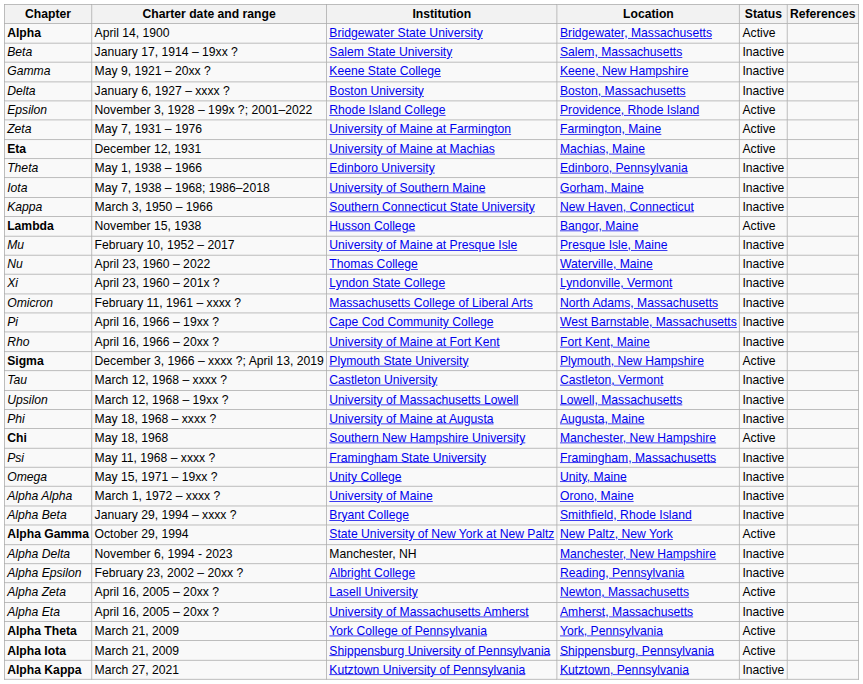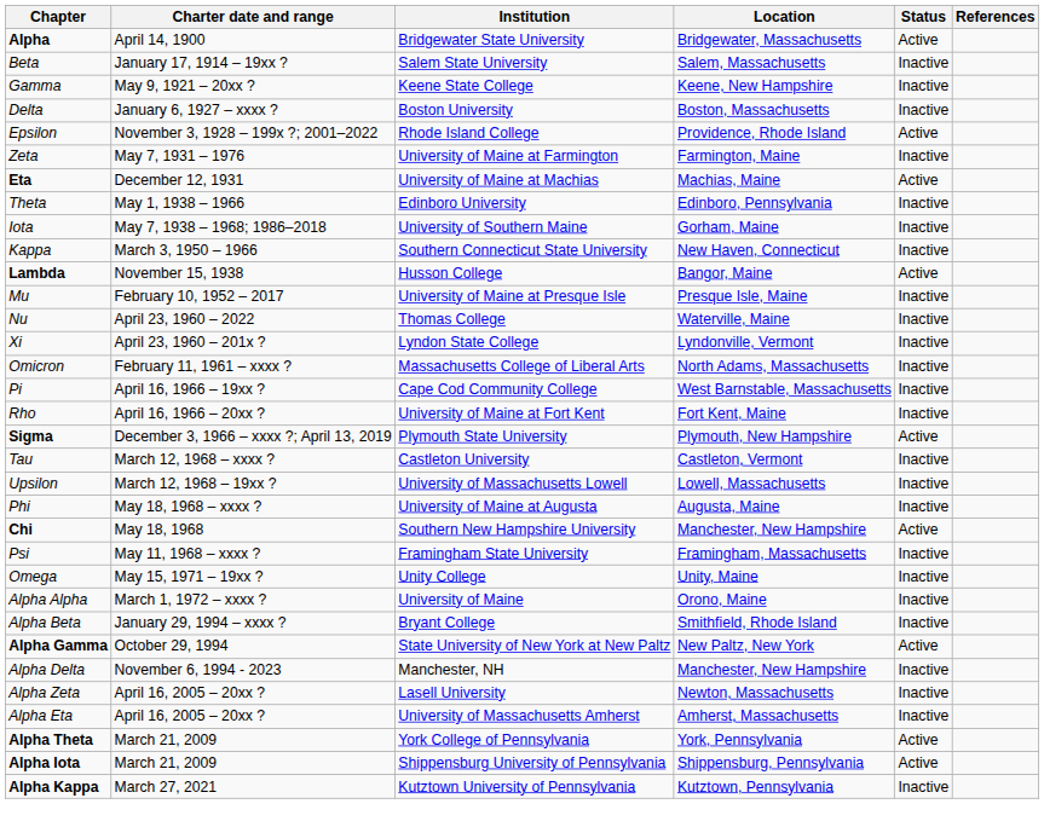Zeta | Status: Active -> Inactive
- row: Alpha Epsilon | February 23, 2002 – 20xx ? | Albright College | Reading, Pennsylvania | Inactive
Alpha Zeta | Status: Active -> Inactive
